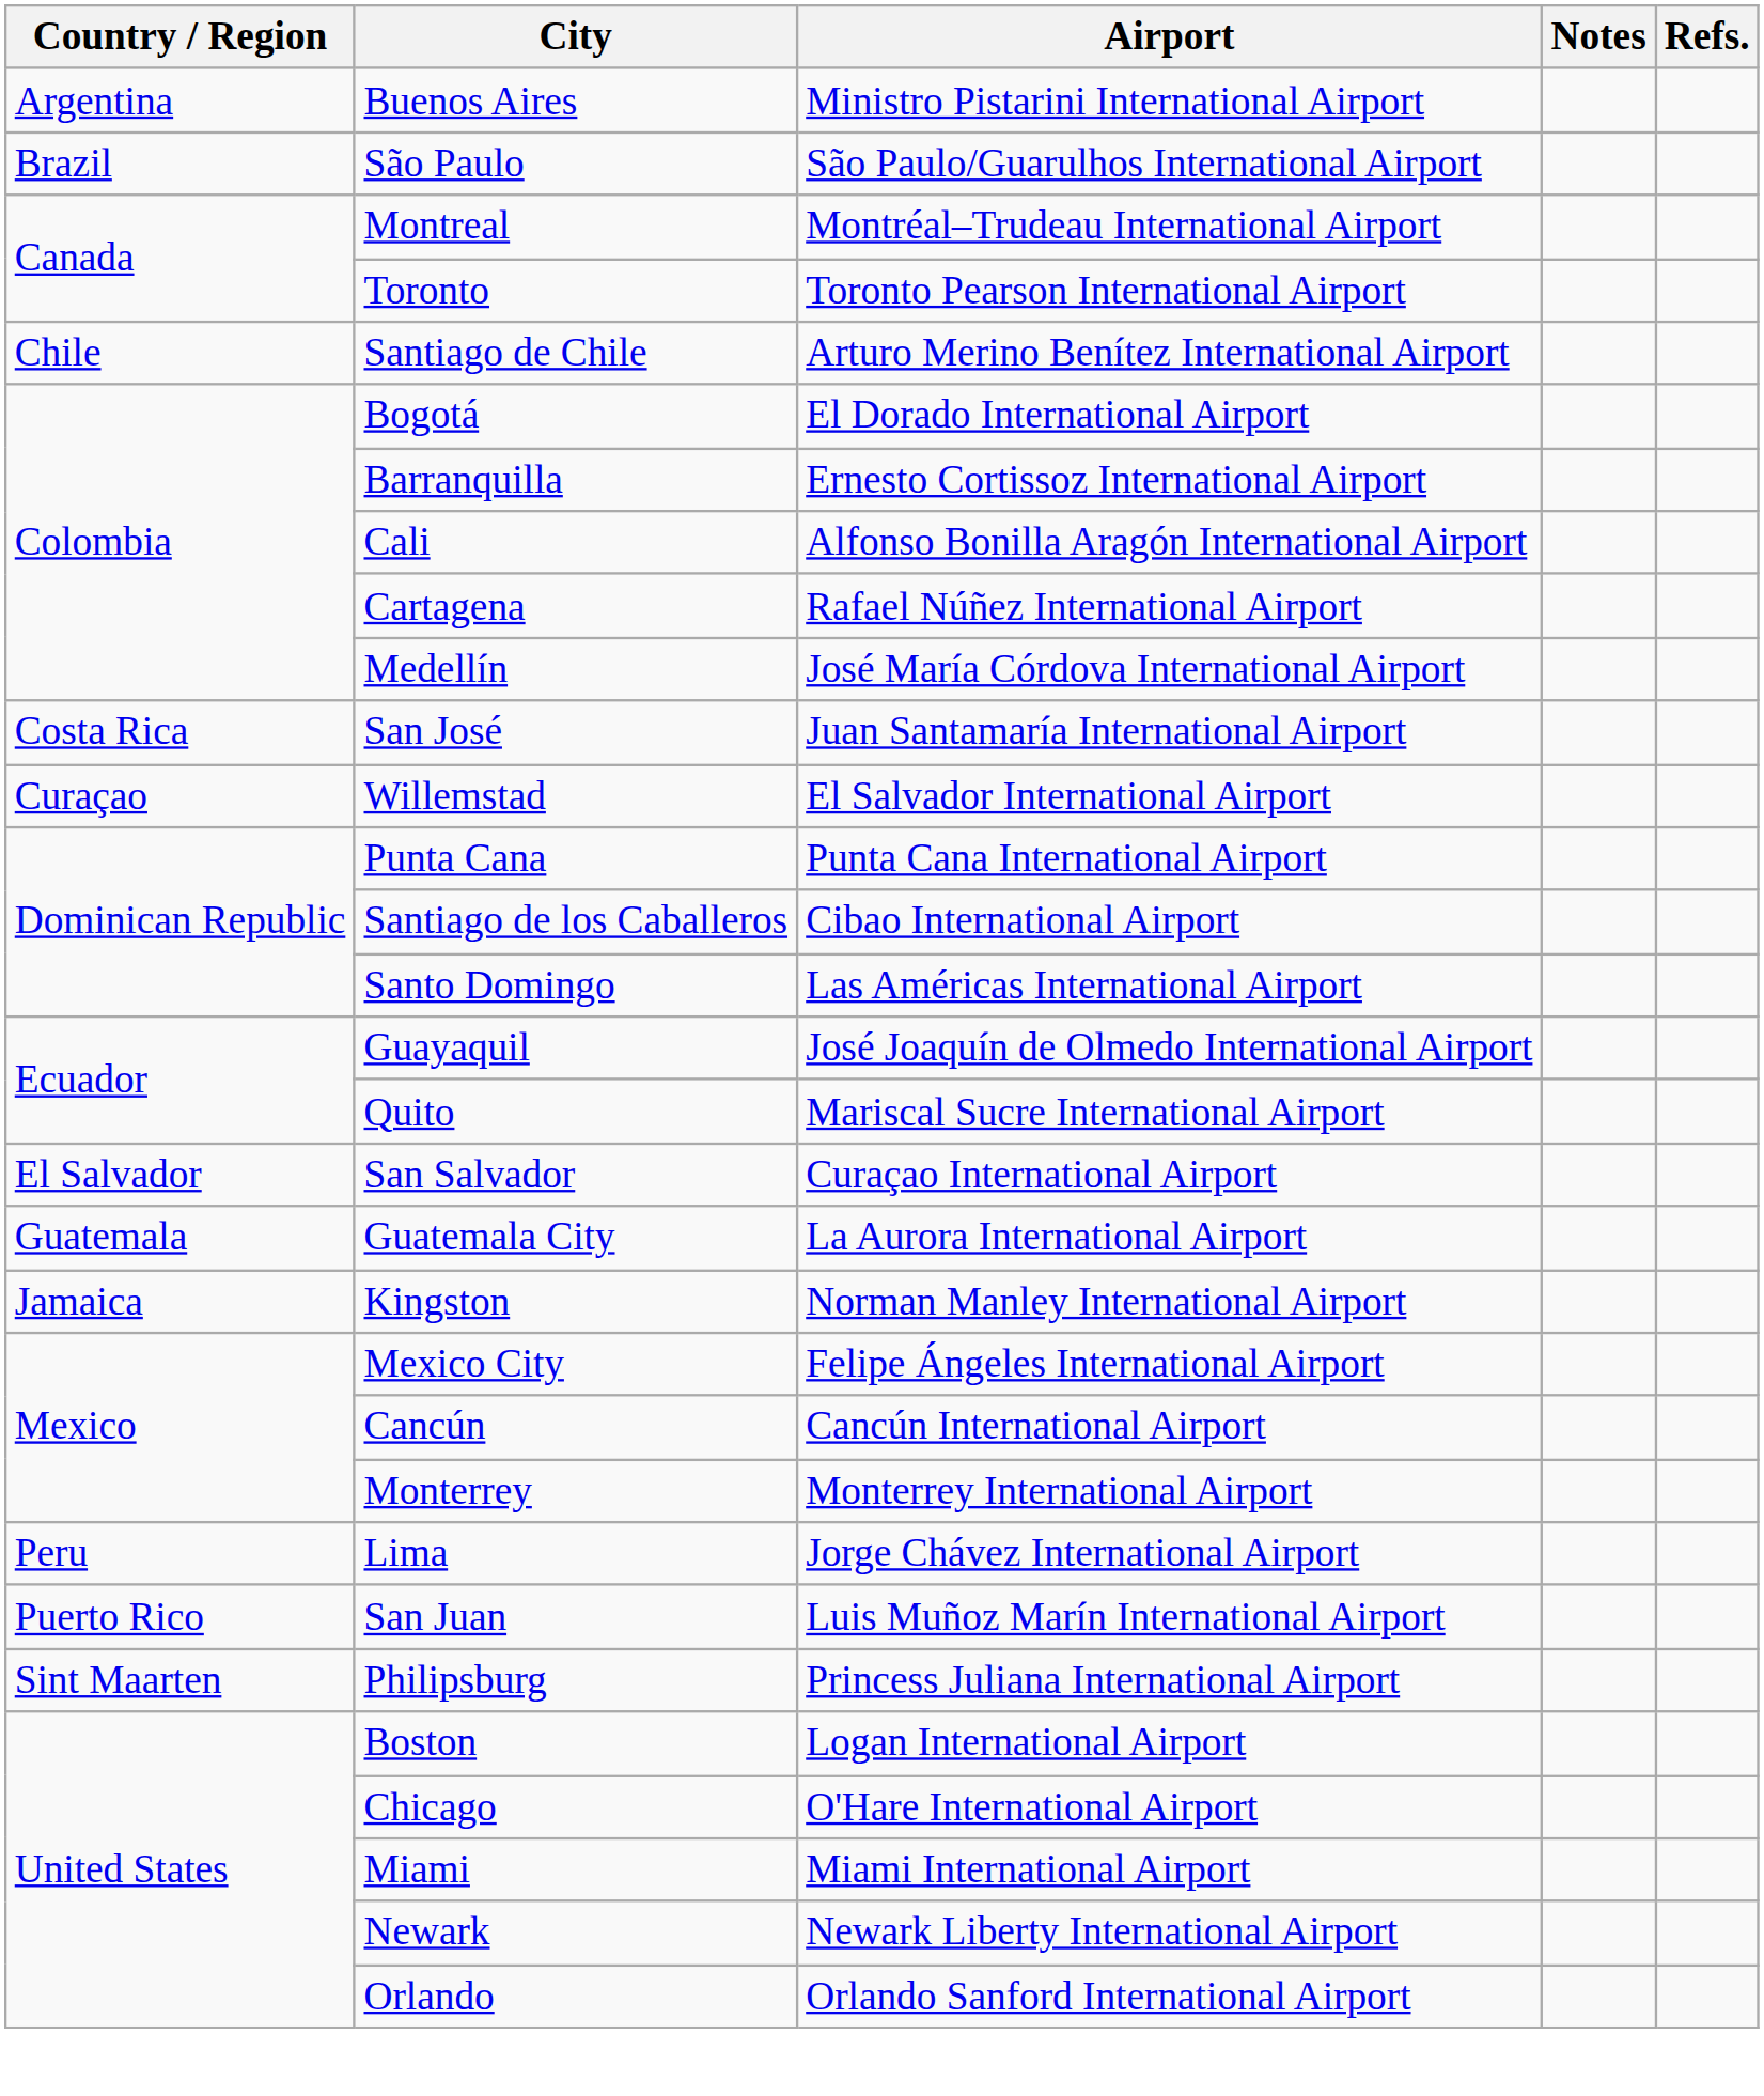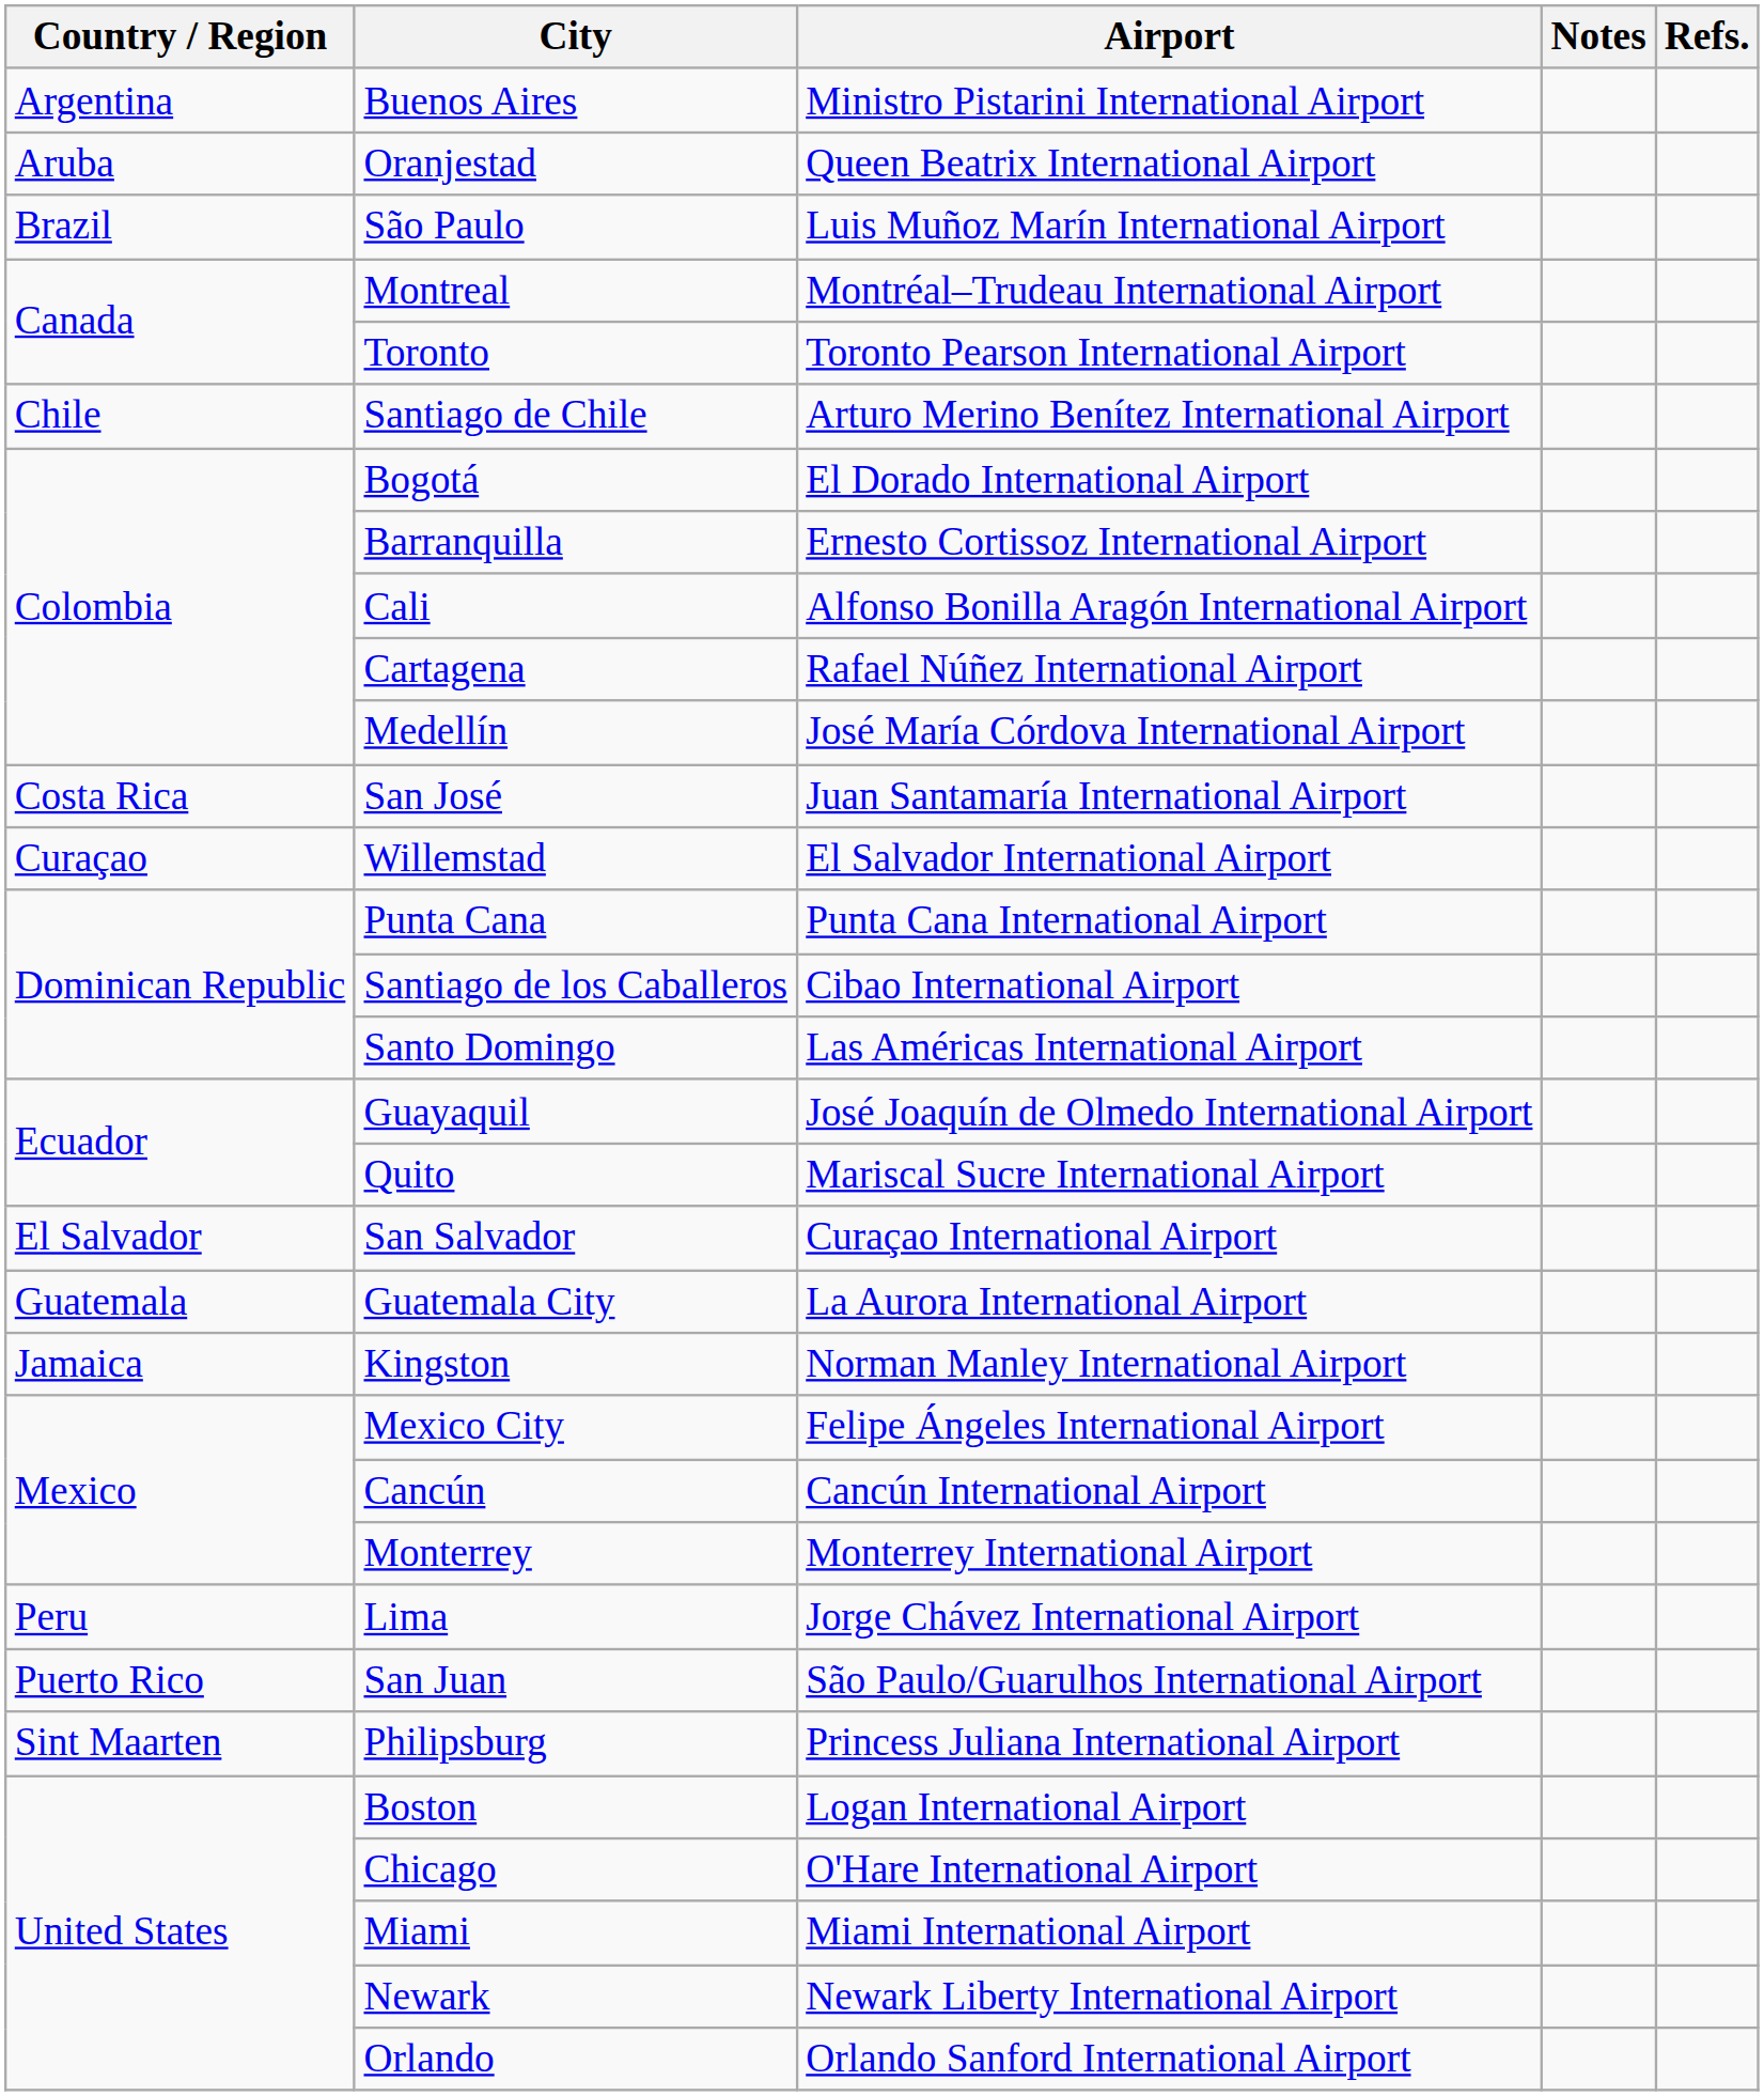+ row: Aruba | Oranjestad | Queen Beatrix International Airport
São Paulo | Airport: São Paulo/Guarulhos International Airport -> Luis Muñoz Marín International Airport
San Juan | Airport: Luis Muñoz Marín International Airport -> São Paulo/Guarulhos International Airport
